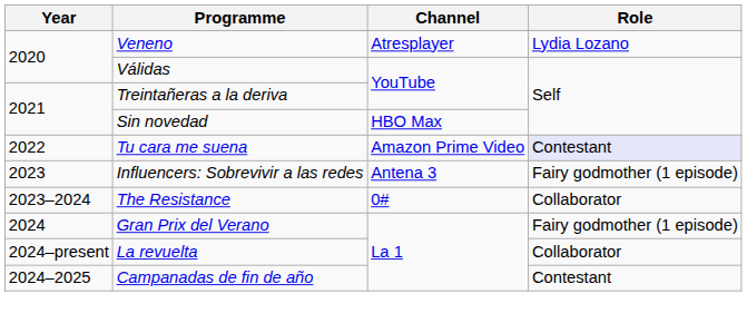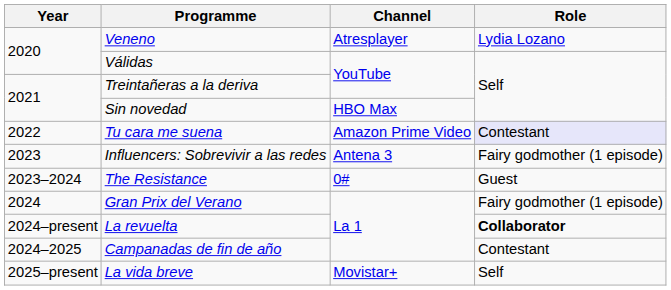The Resistance | Role: Collaborator -> Guest
La revuelta | Role: normal -> bold
+ row: 2025–present | La vida breve | Movistar+ | Self
